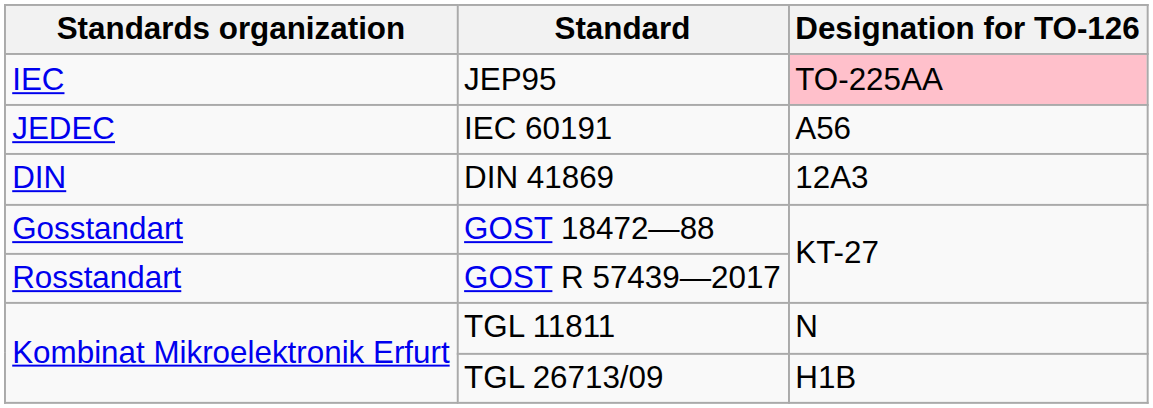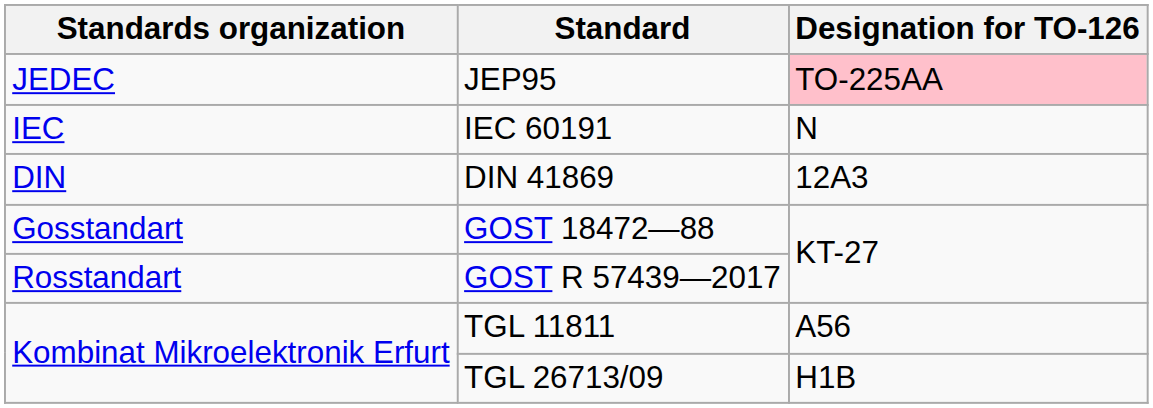JEP95 | Standards organization: IEC -> JEDEC
IEC 60191 | Standards organization: JEDEC -> IEC
IEC 60191 | Designation for TO-126: A56 -> N
TGL 11811 | Designation for TO-126: N -> A56
